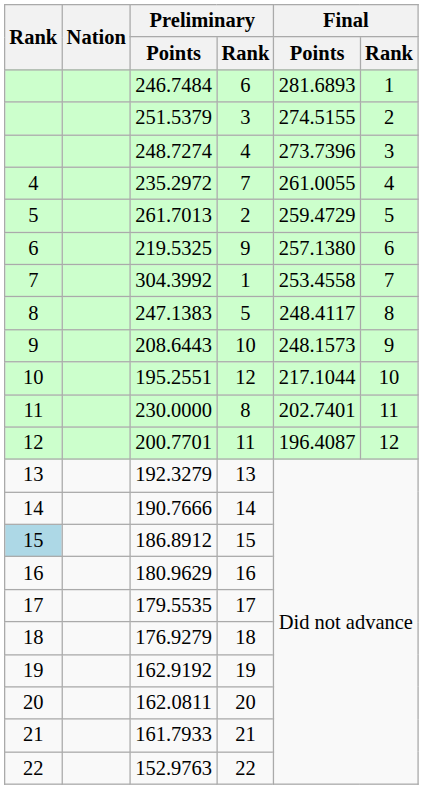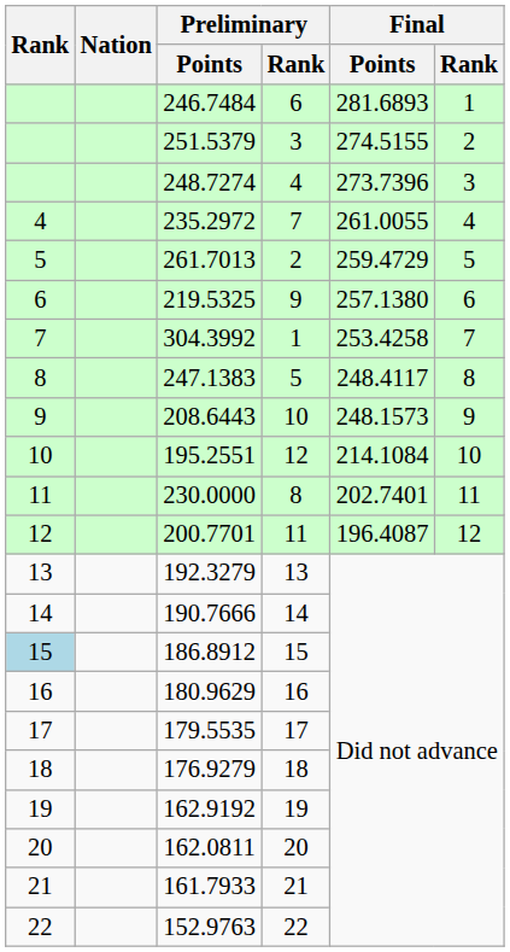304.3992 | Final / Points: 253.4558 -> 253.4258
195.2551 | Final / Points: 217.1044 -> 214.1084
